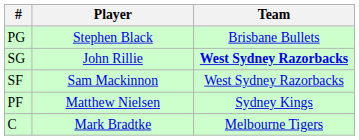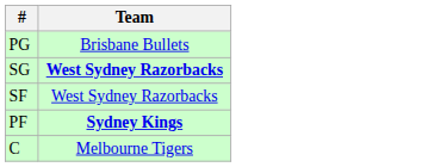- column: Player | Stephen Black | John Rillie | Sam Mackinnon | Matthew Nielsen | Mark Bradtke
PF | Team: normal -> bold
